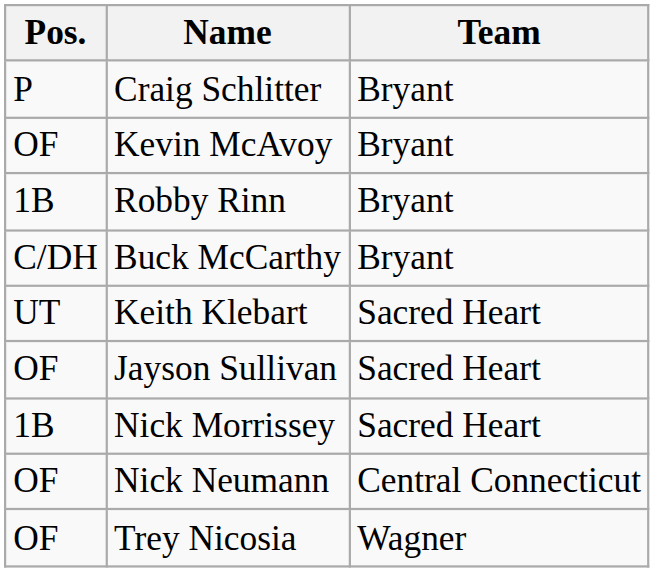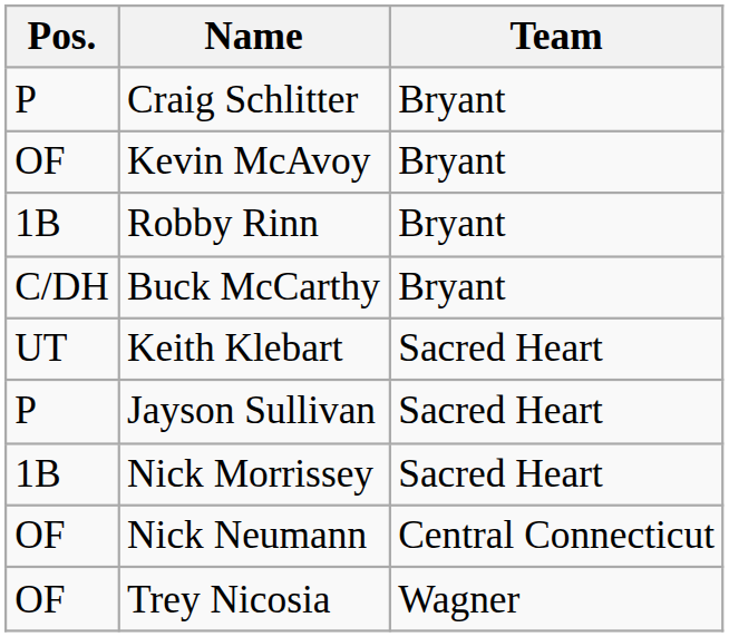Jayson Sullivan | Pos.: OF -> P
